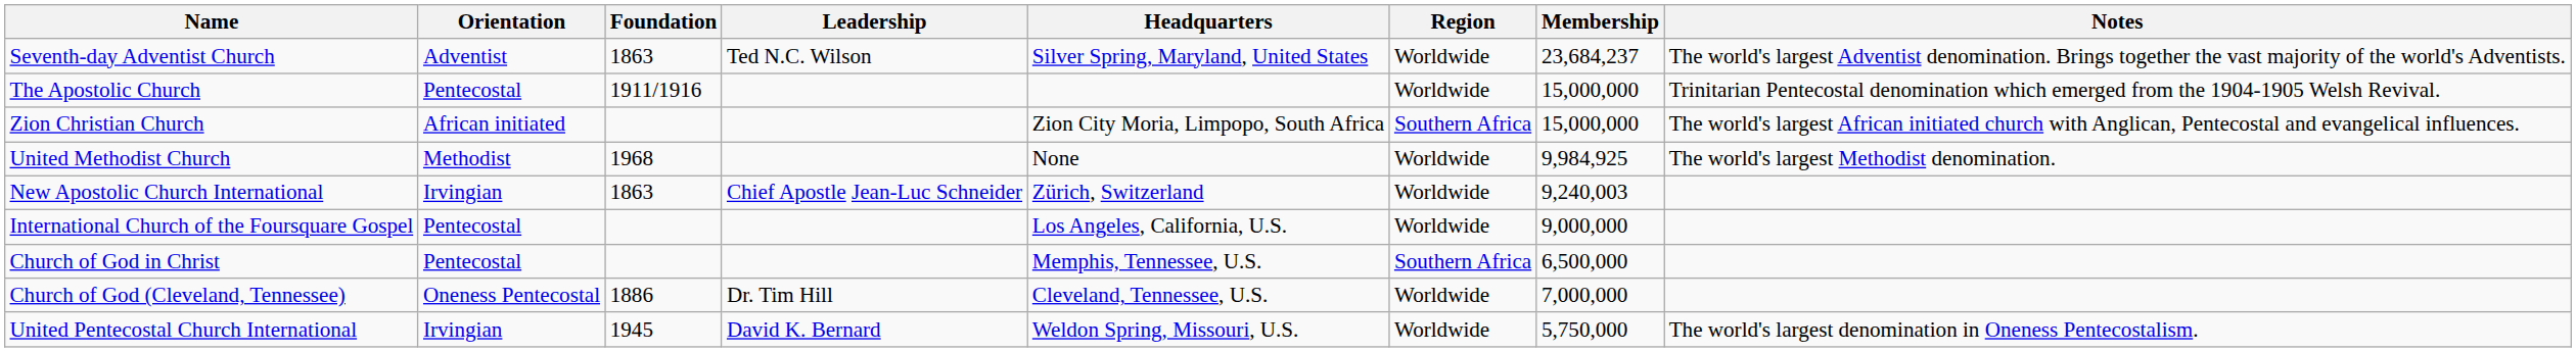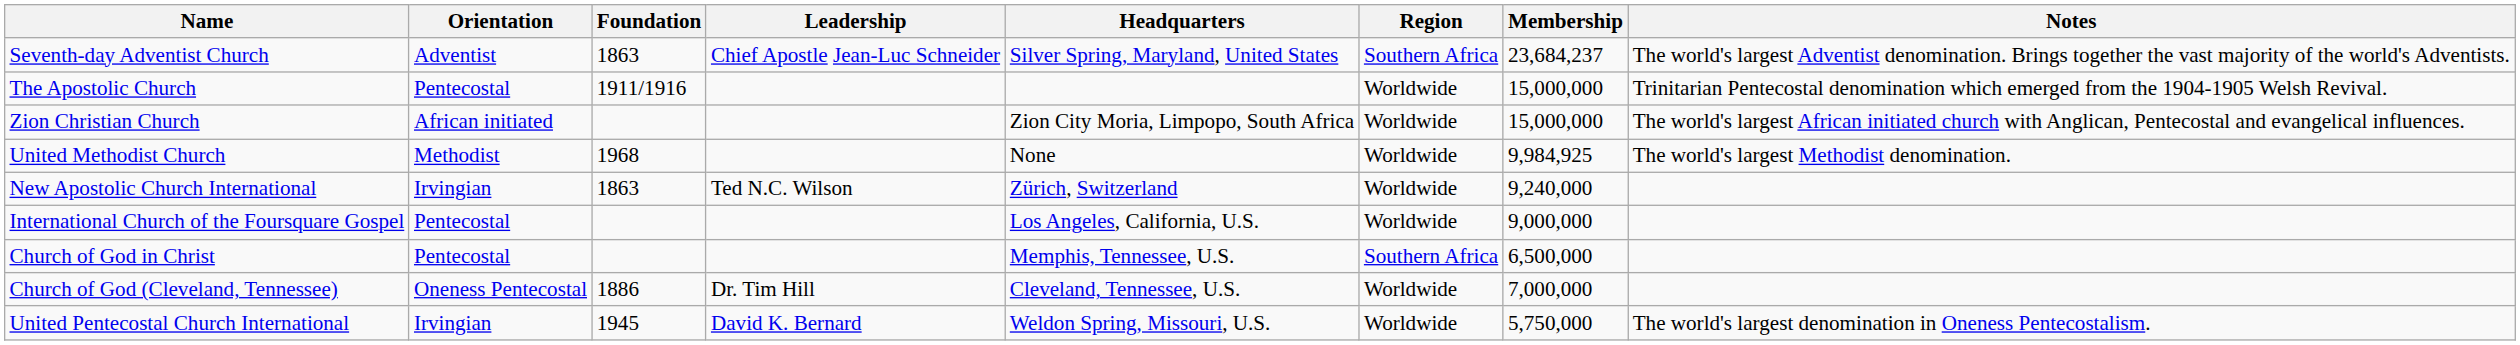Seventh-day Adventist Church | Leadership: Ted N.C. Wilson -> Chief Apostle Jean-Luc Schneider
Seventh-day Adventist Church | Region: Worldwide -> Southern Africa
Zion Christian Church | Region: Southern Africa -> Worldwide
New Apostolic Church International | Leadership: Chief Apostle Jean-Luc Schneider -> Ted N.C. Wilson
New Apostolic Church International | Membership: 9,240,003 -> 9,240,000
